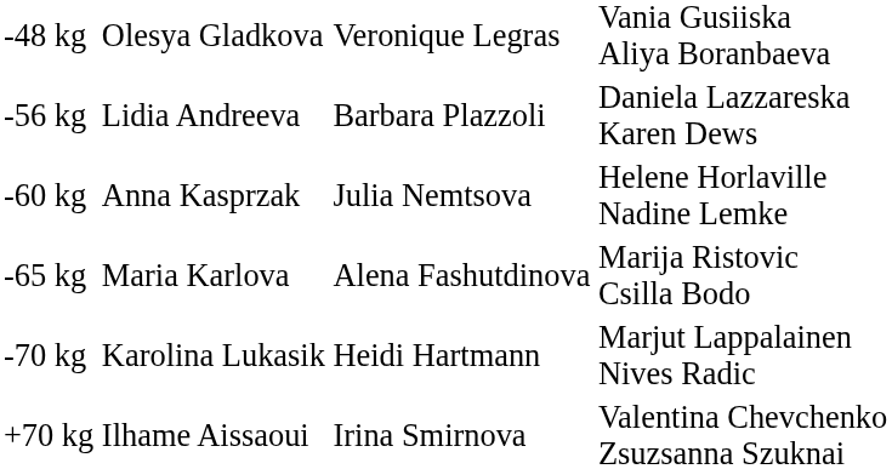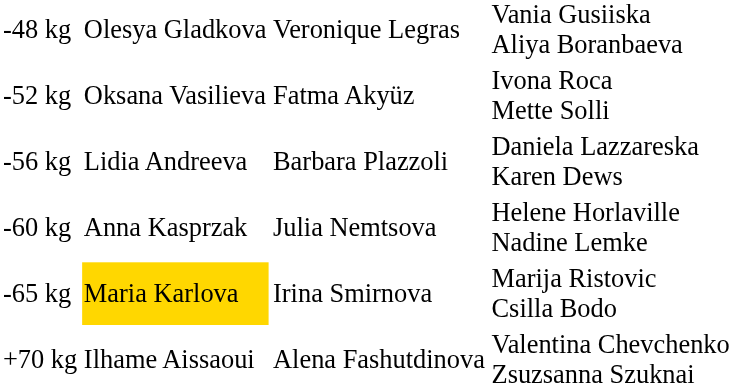+ row: -52 kg | Oksana Vasilieva | Fatma Akyüz | Ivona Roca Mette Solli
-65 kg | column 2: no background -> gold background
-65 kg | column 3: Alena Fashutdinova -> Irina Smirnova
- row: -70 kg | Karolina Lukasik | Heidi Hartmann | Marjut Lappalainen Nives Radic
+70 kg | column 3: Irina Smirnova -> Alena Fashutdinova
